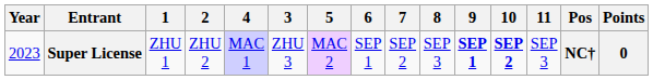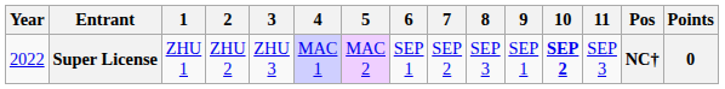columns swapped: 3 <-> 4
Super License | Year: 2023 -> 2022
Super License | 9: bold -> normal
